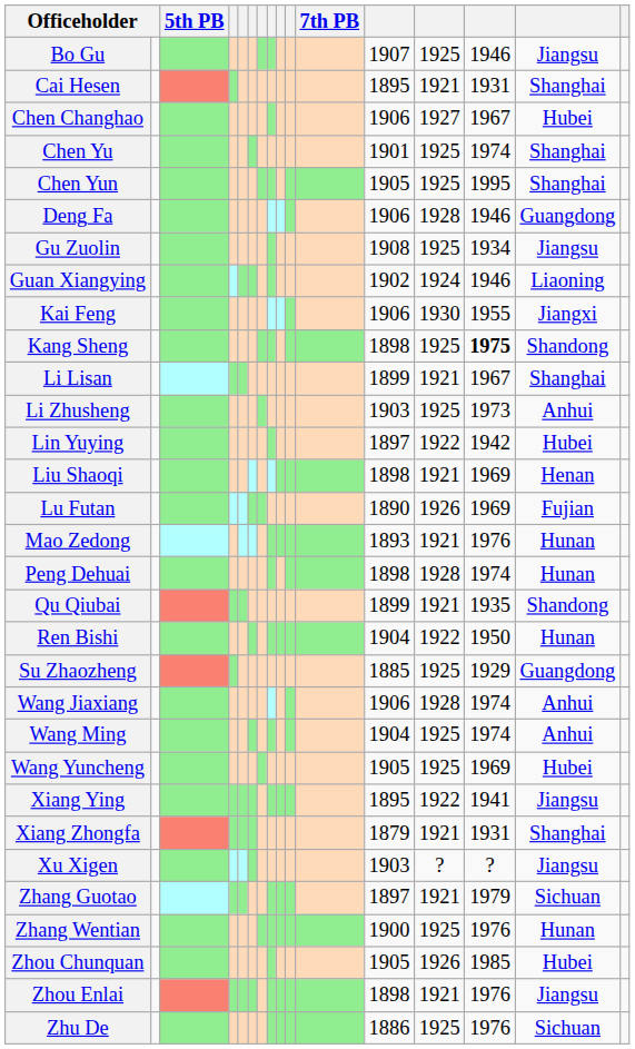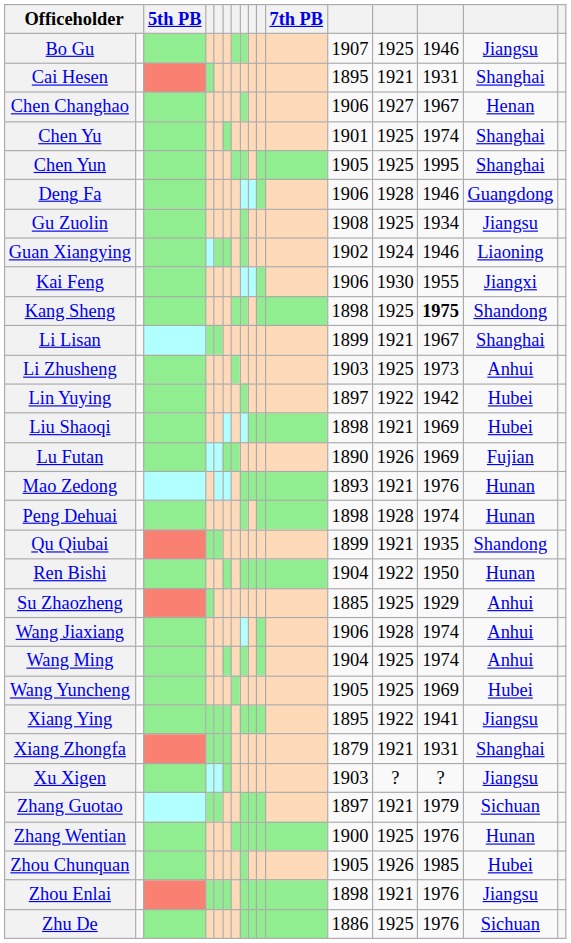Chen Changhao | column 15: Hubei -> Henan
Liu Shaoqi | column 15: Henan -> Hubei
Su Zhaozheng | column 15: Guangdong -> Anhui
